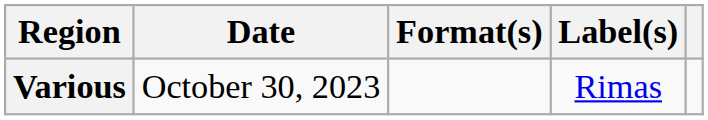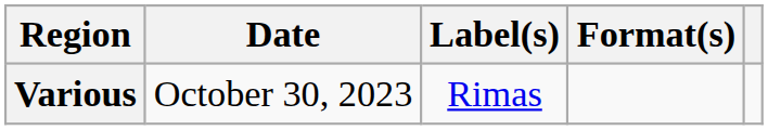columns swapped: Format(s) <-> Label(s)
